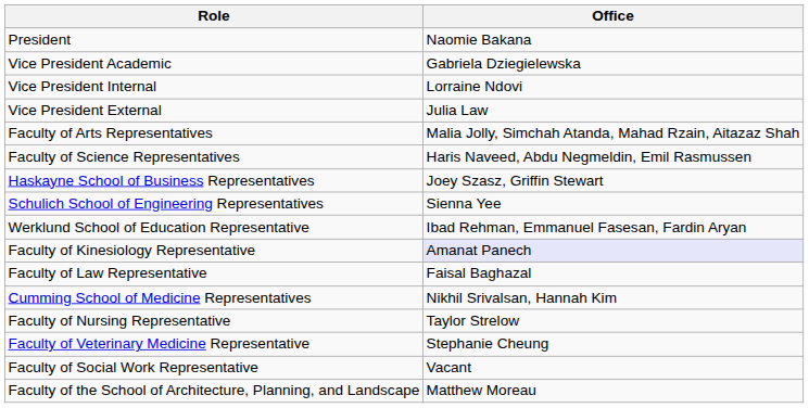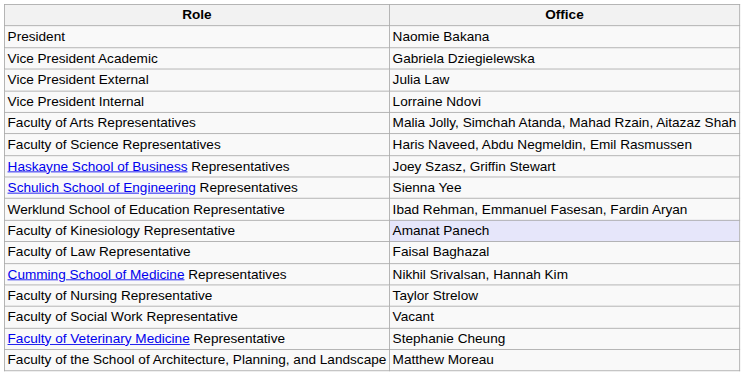rows swapped: Vice President External <-> Vice President Internal
rows swapped: Faculty of Social Work Representative <-> Faculty of Veterinary Medicine Representative
